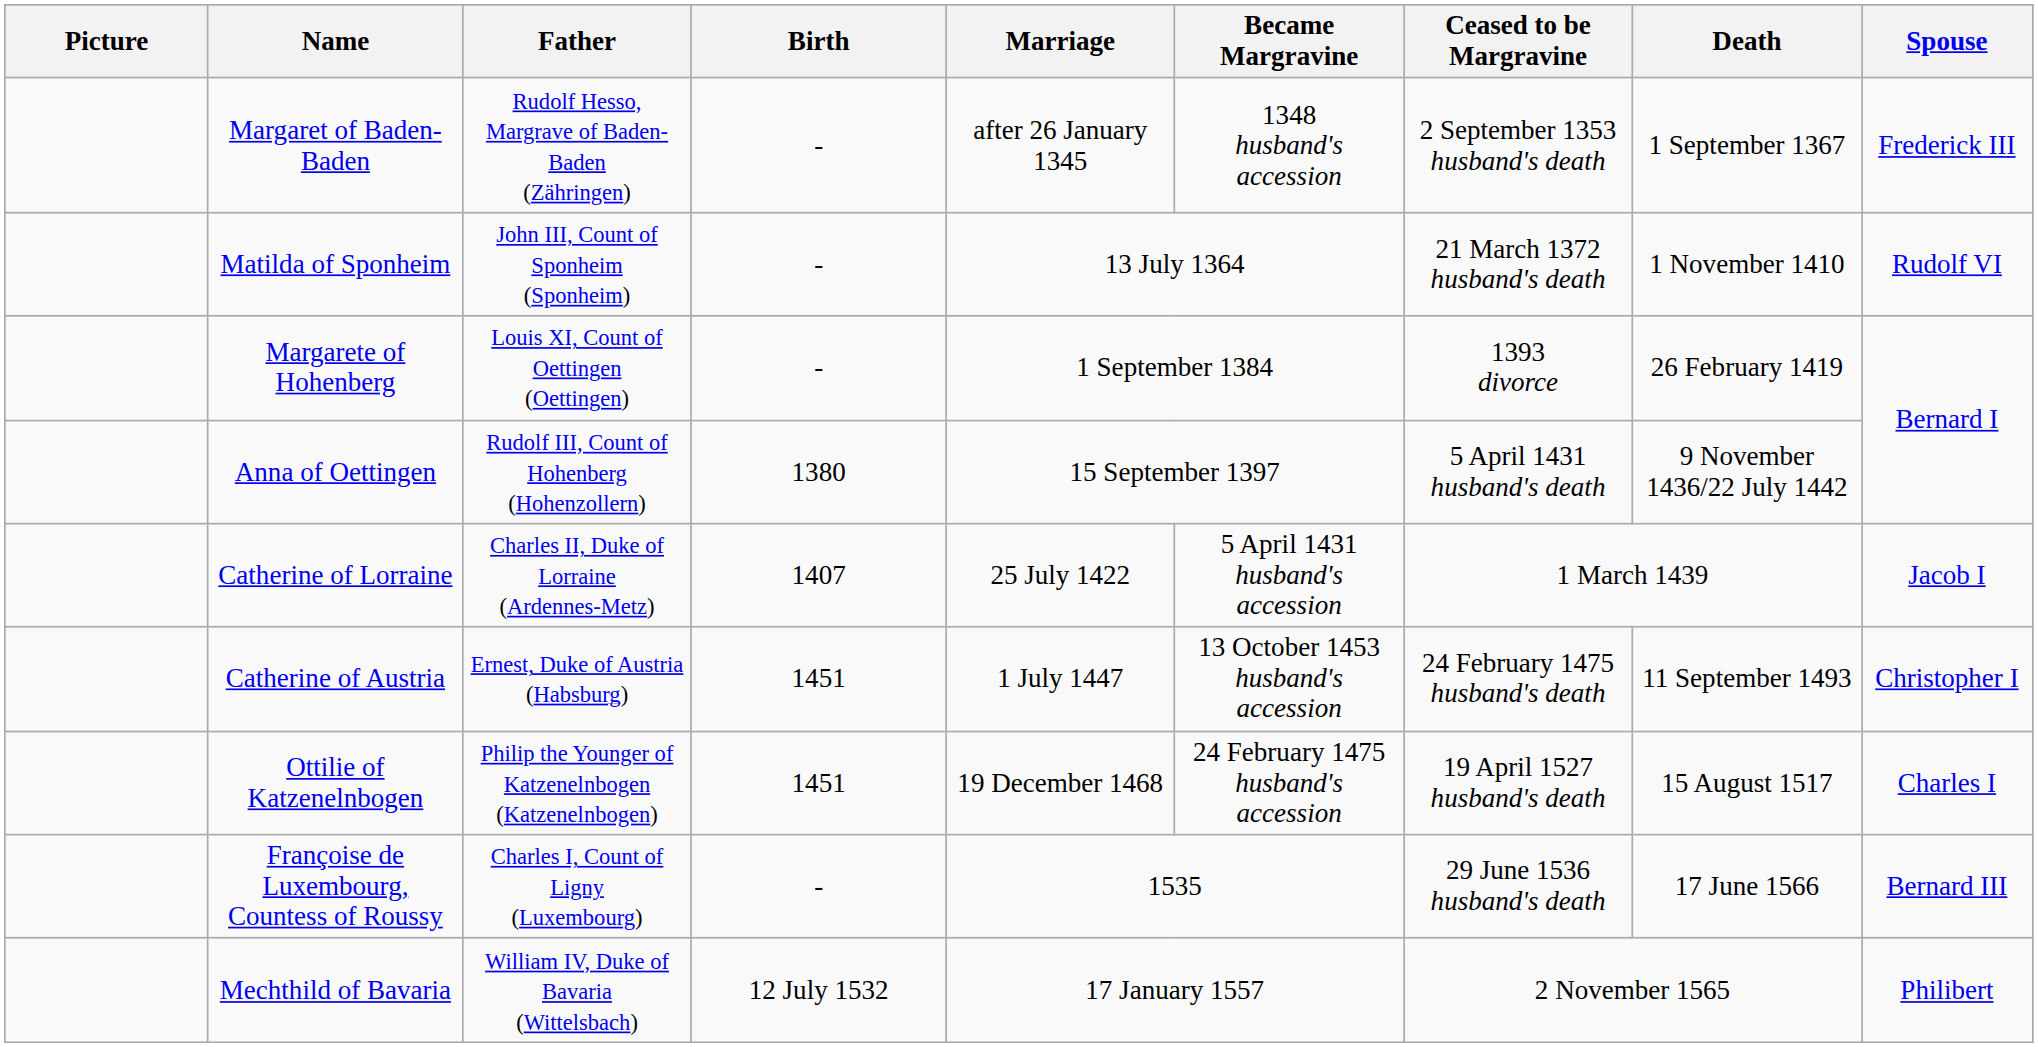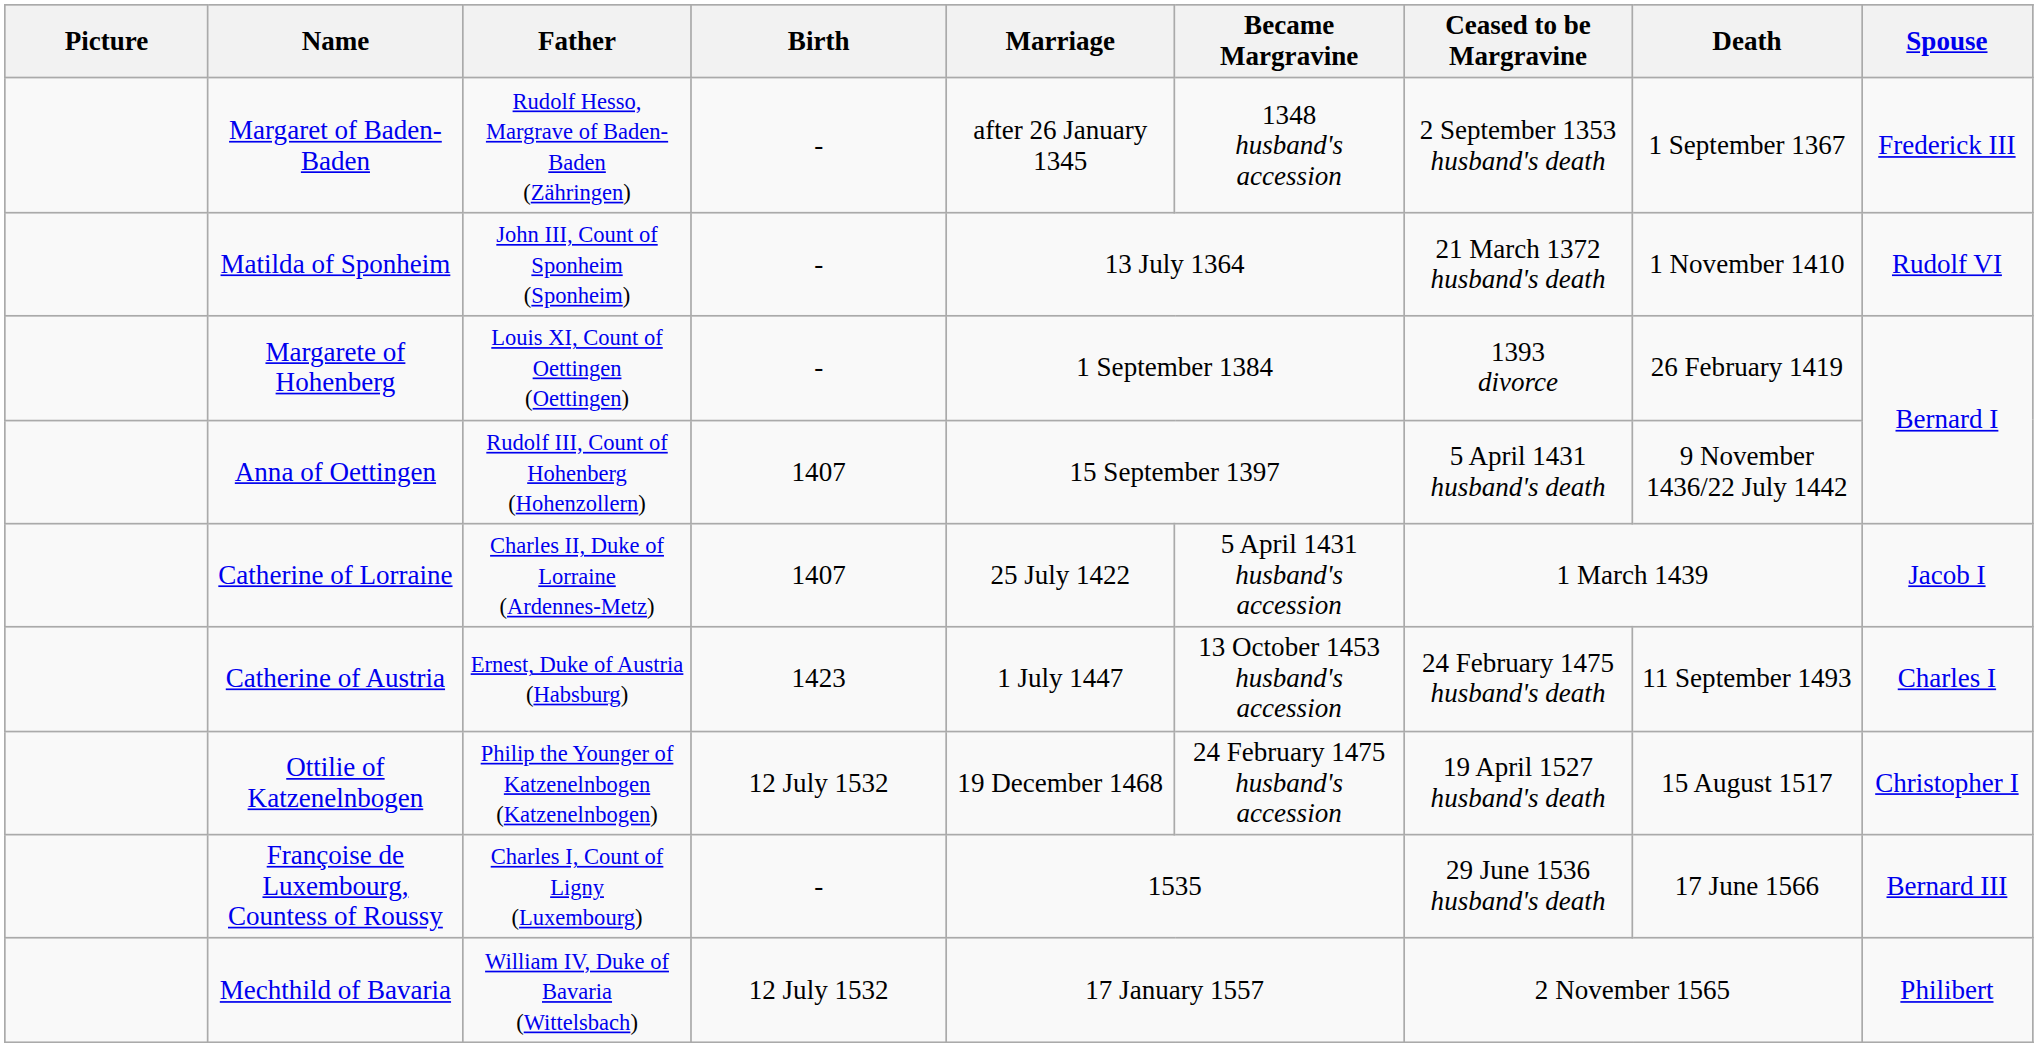Anna of Oettingen | Birth: 1380 -> 1407
Catherine of Austria | Birth: 1451 -> 1423
Catherine of Austria | Spouse: Christopher I -> Charles I
Ottilie of Katzenelnbogen | Birth: 1451 -> 12 July 1532
Ottilie of Katzenelnbogen | Spouse: Charles I -> Christopher I
